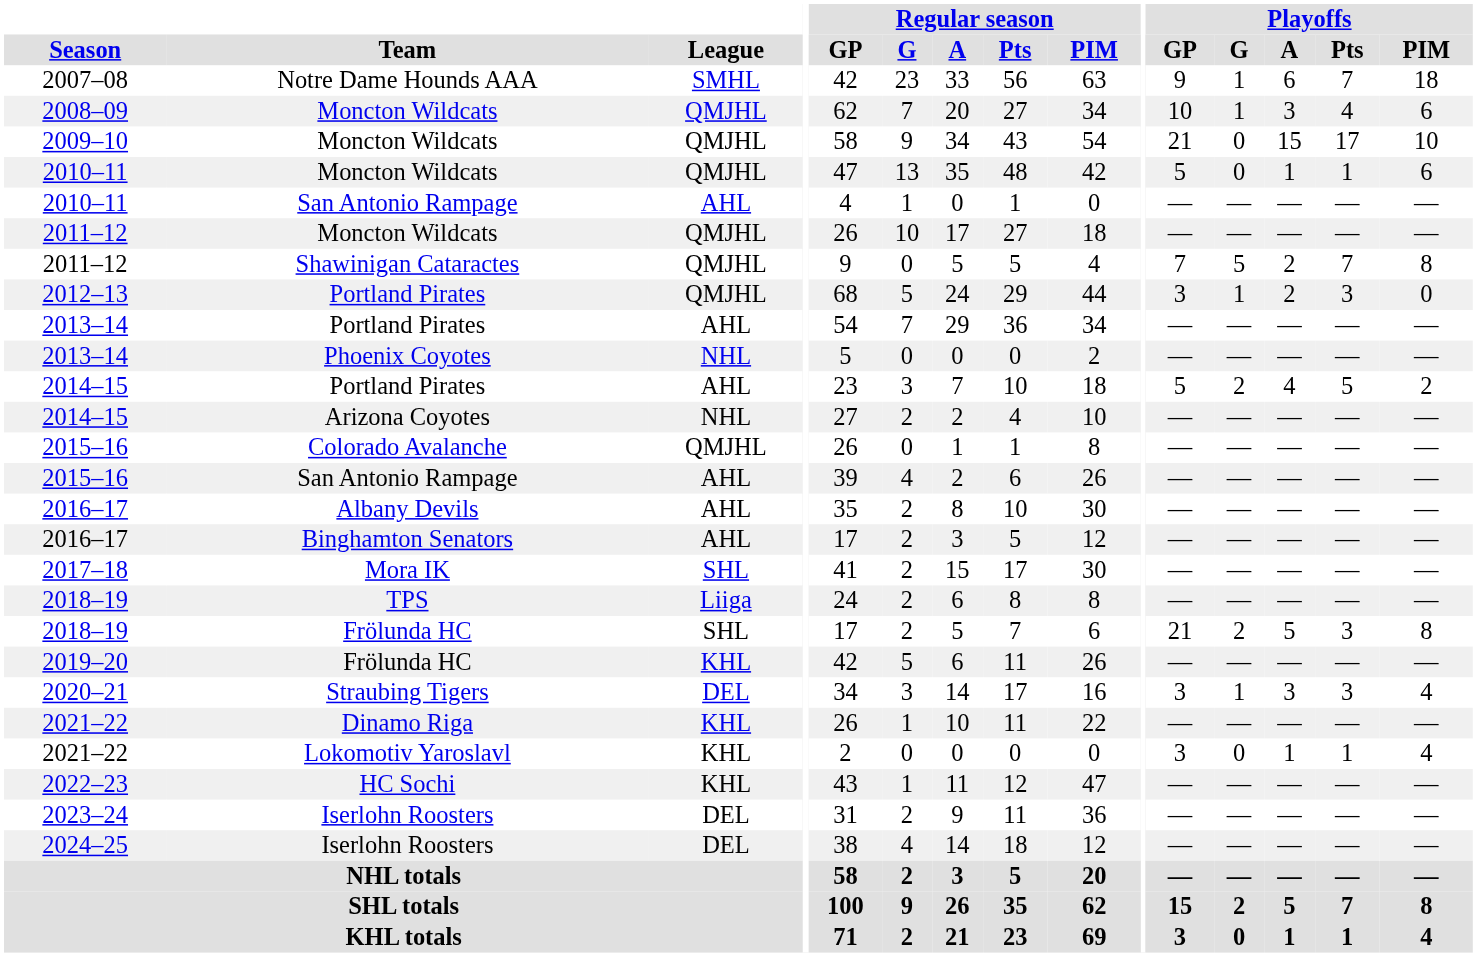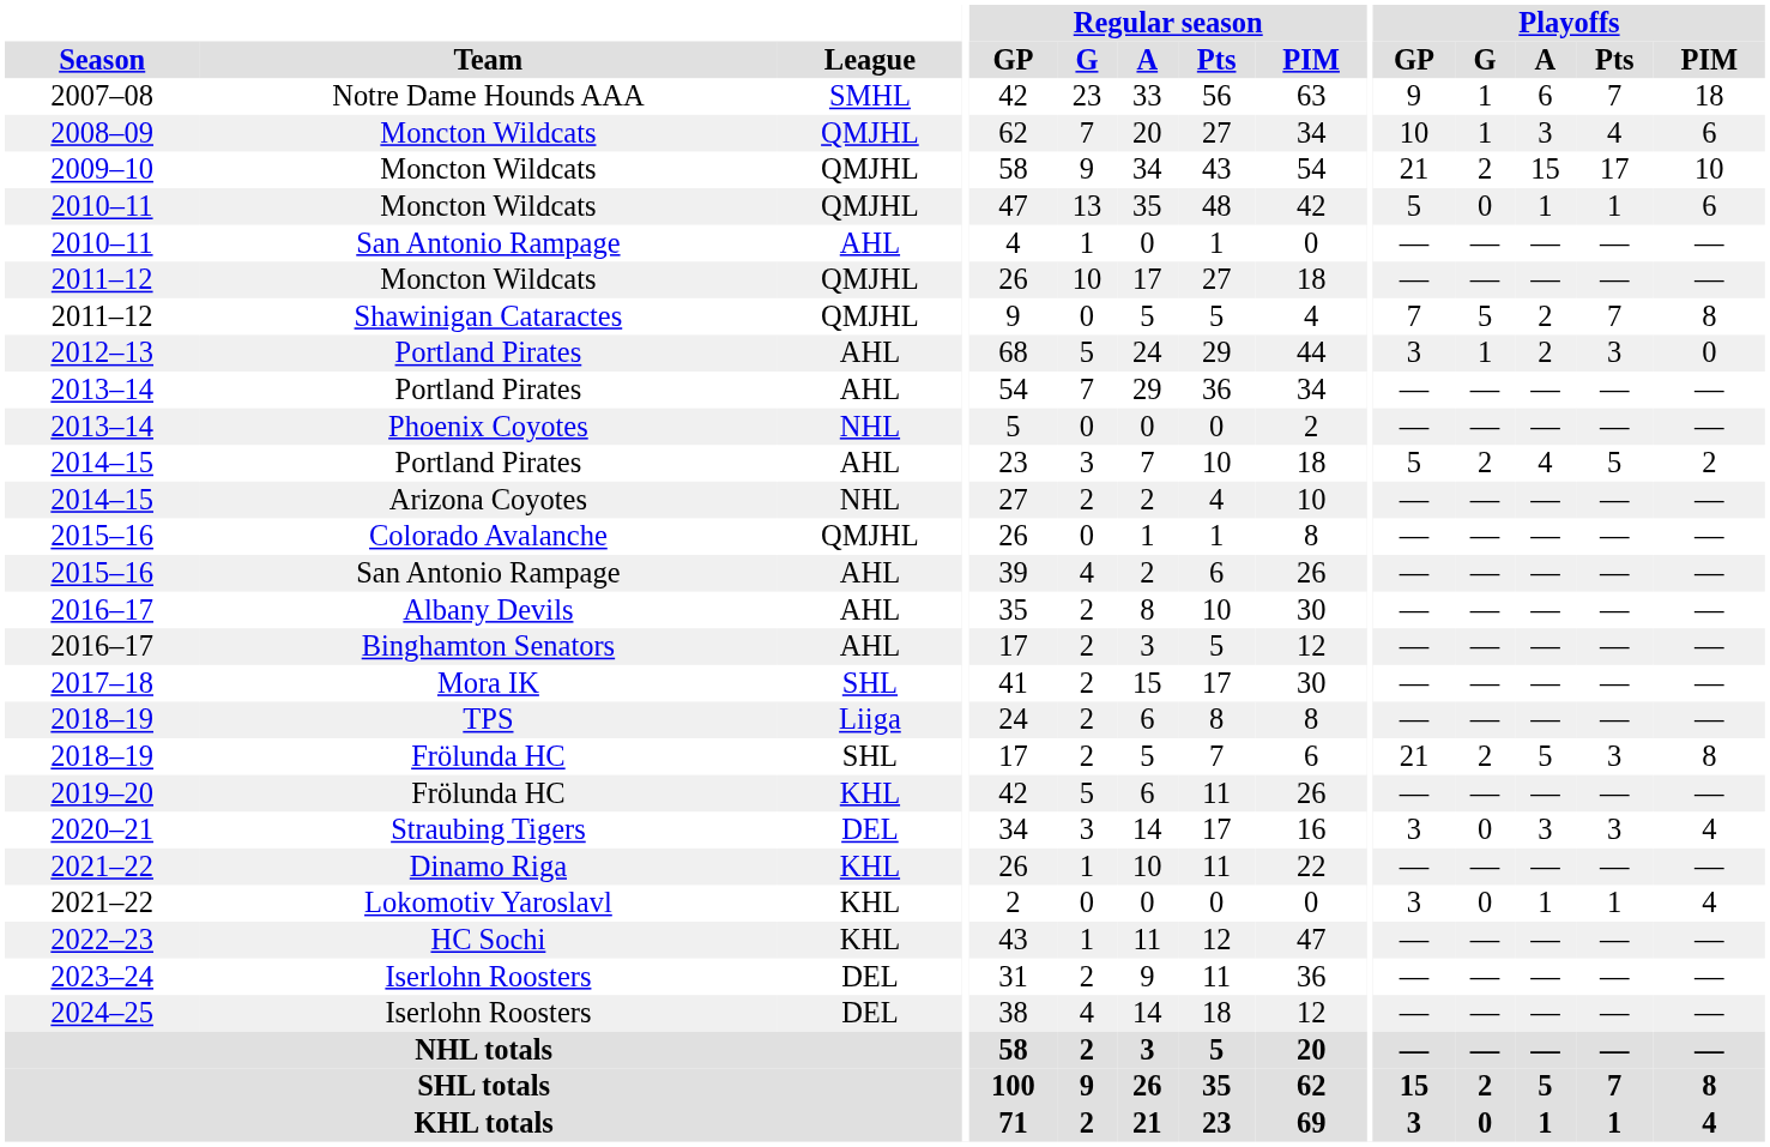2009–10 | Playoffs / G: 0 -> 2
2012–13 | League: QMJHL -> AHL
2020–21 | Playoffs / G: 1 -> 0
